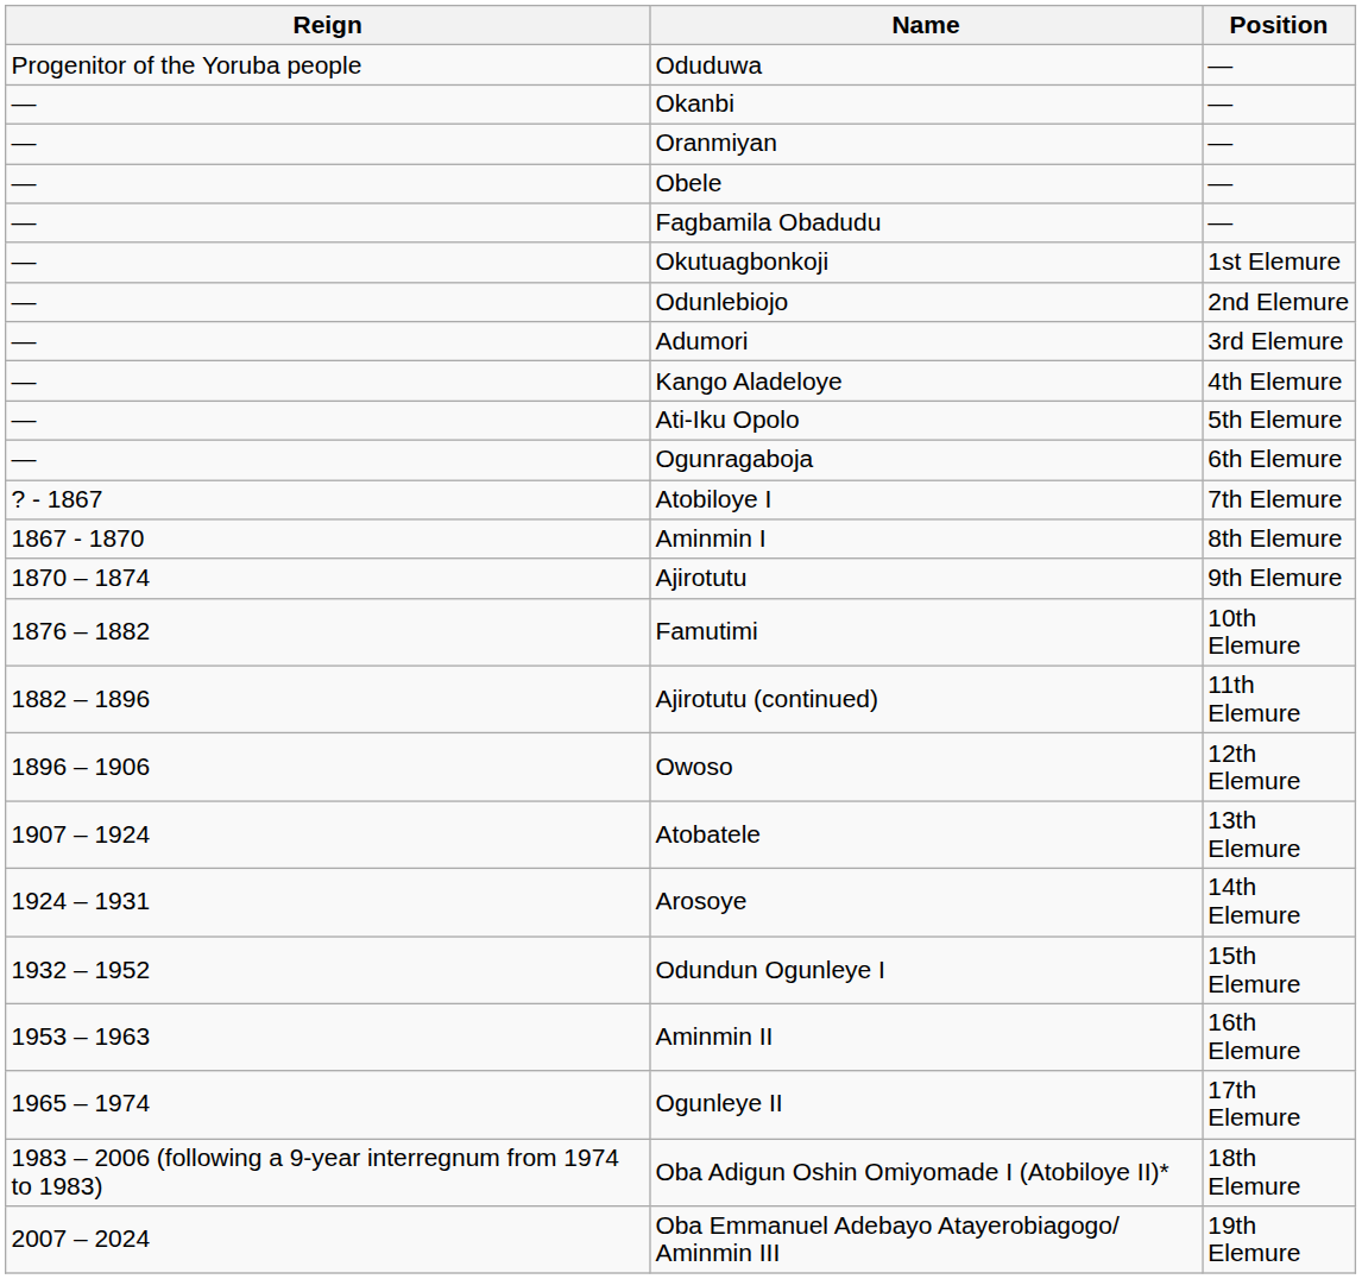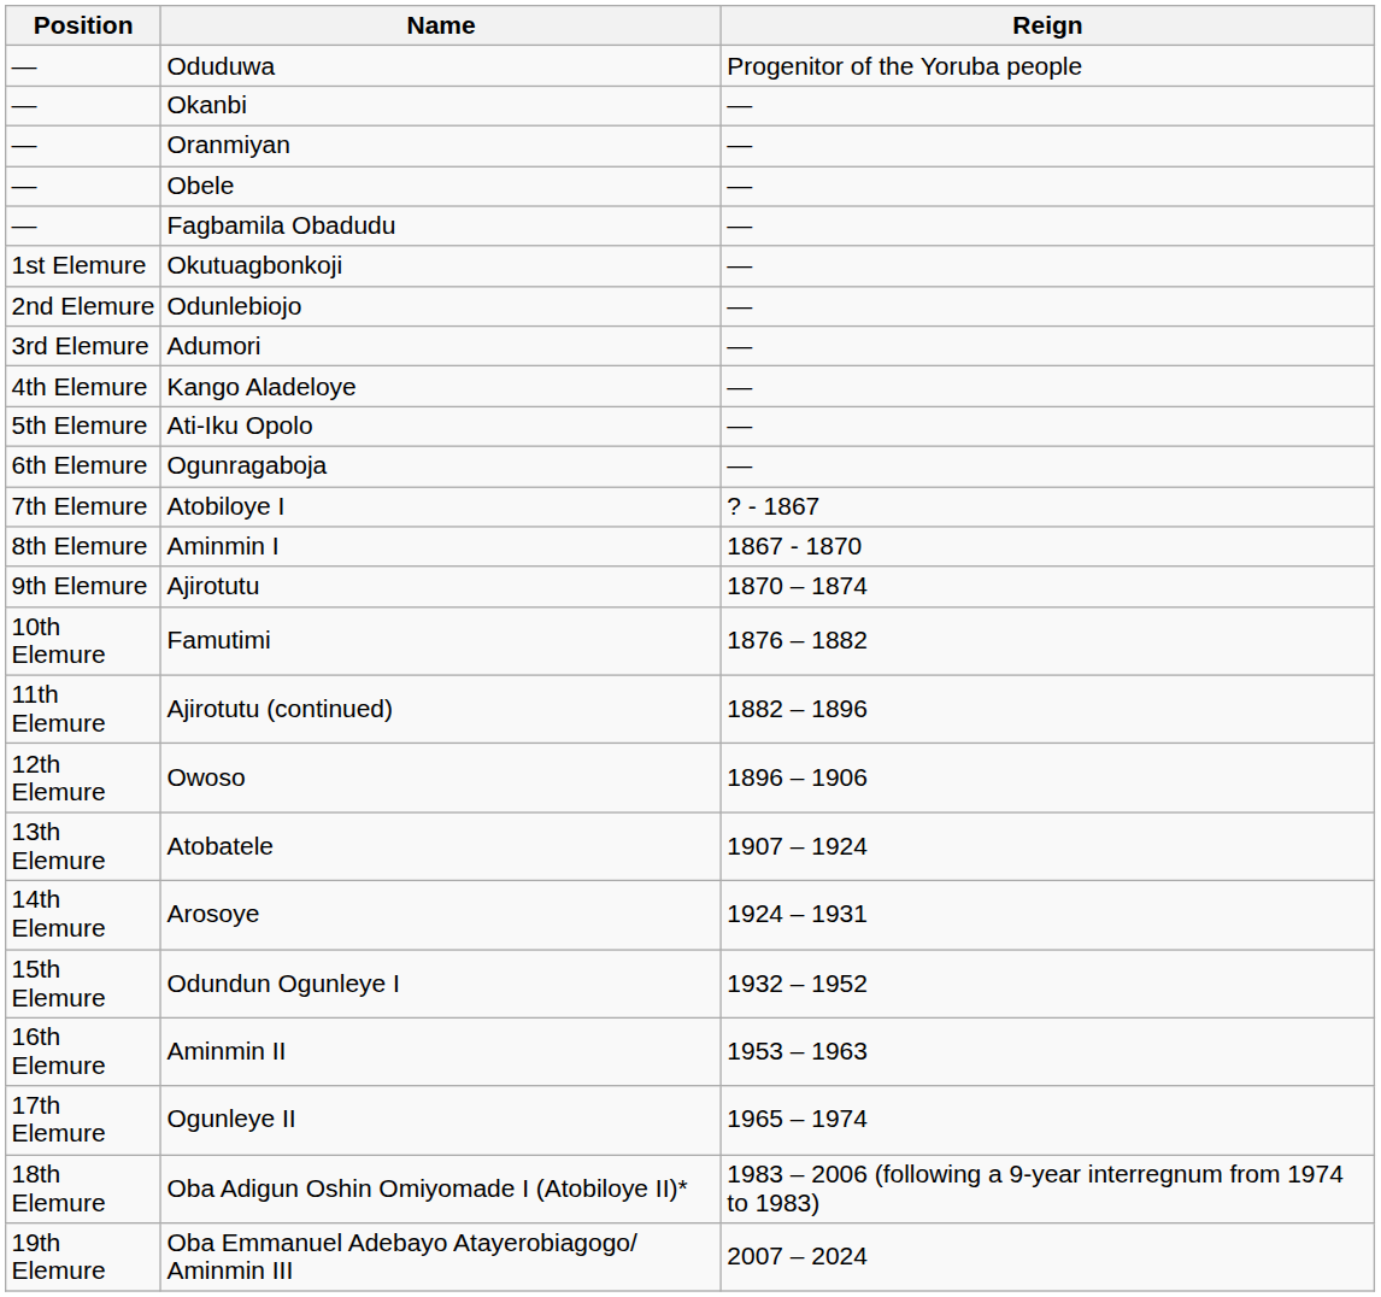columns swapped: Position <-> Reign
